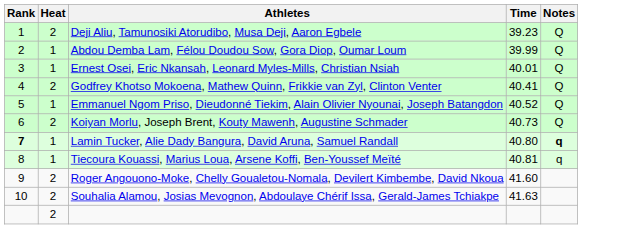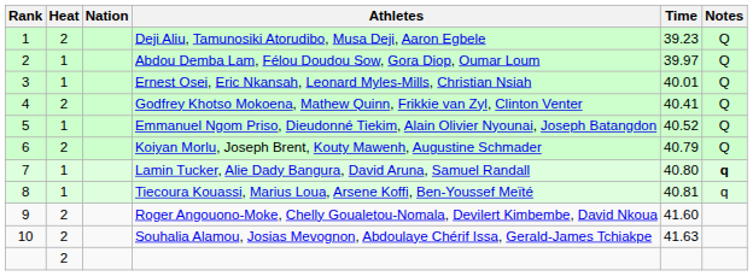+ column: Nation
Abdou Demba Lam, Félou Doudou Sow, Gora Diop, Oumar Loum | Time: 39.99 -> 39.97
Koiyan Morlu, Joseph Brent, Kouty Mawenh, Augustine Schmader | Time: 40.73 -> 40.79
Lamin Tucker, Alie Dady Bangura, David Aruna, Samuel Randall | Rank: bold -> normal
